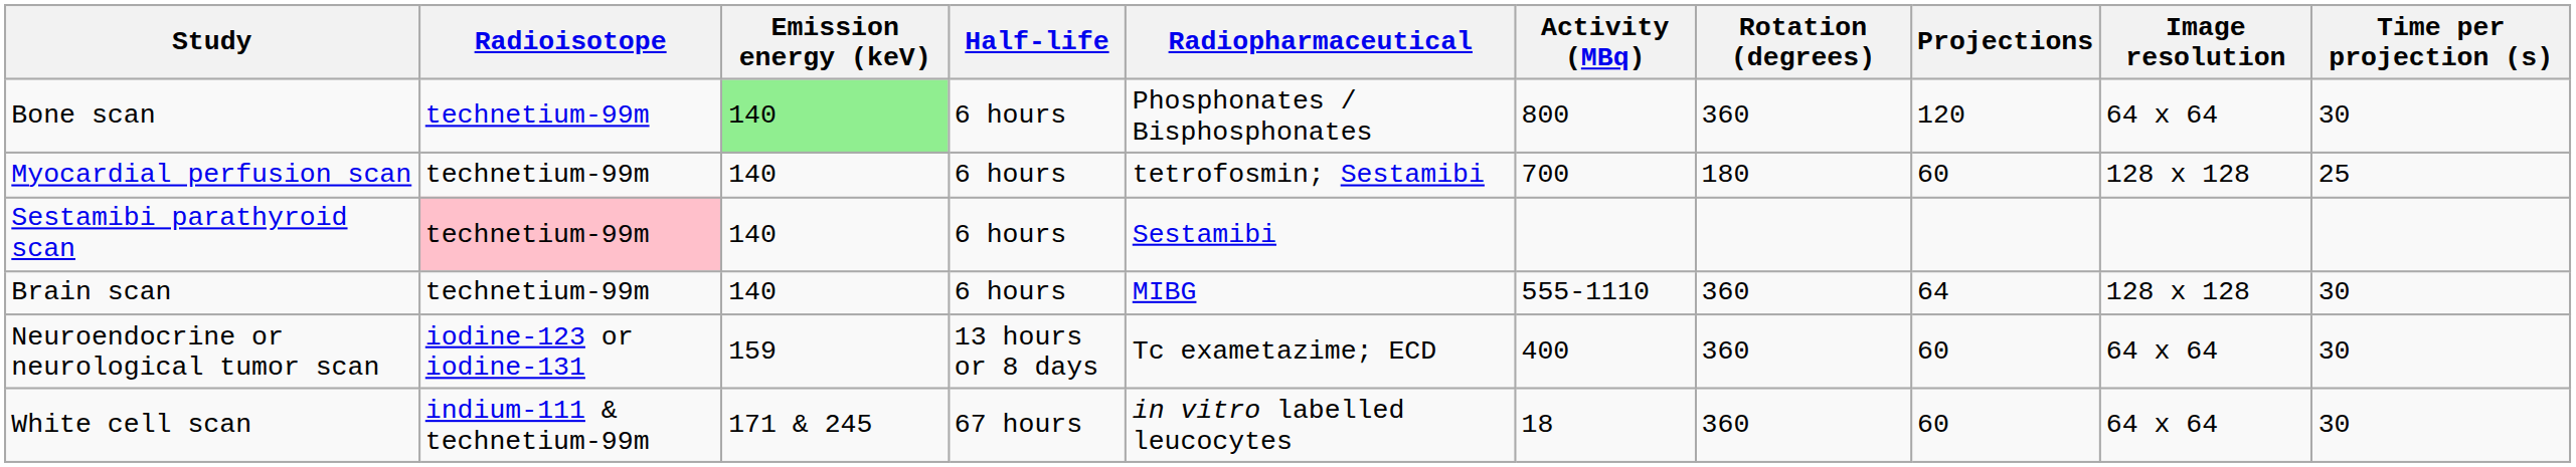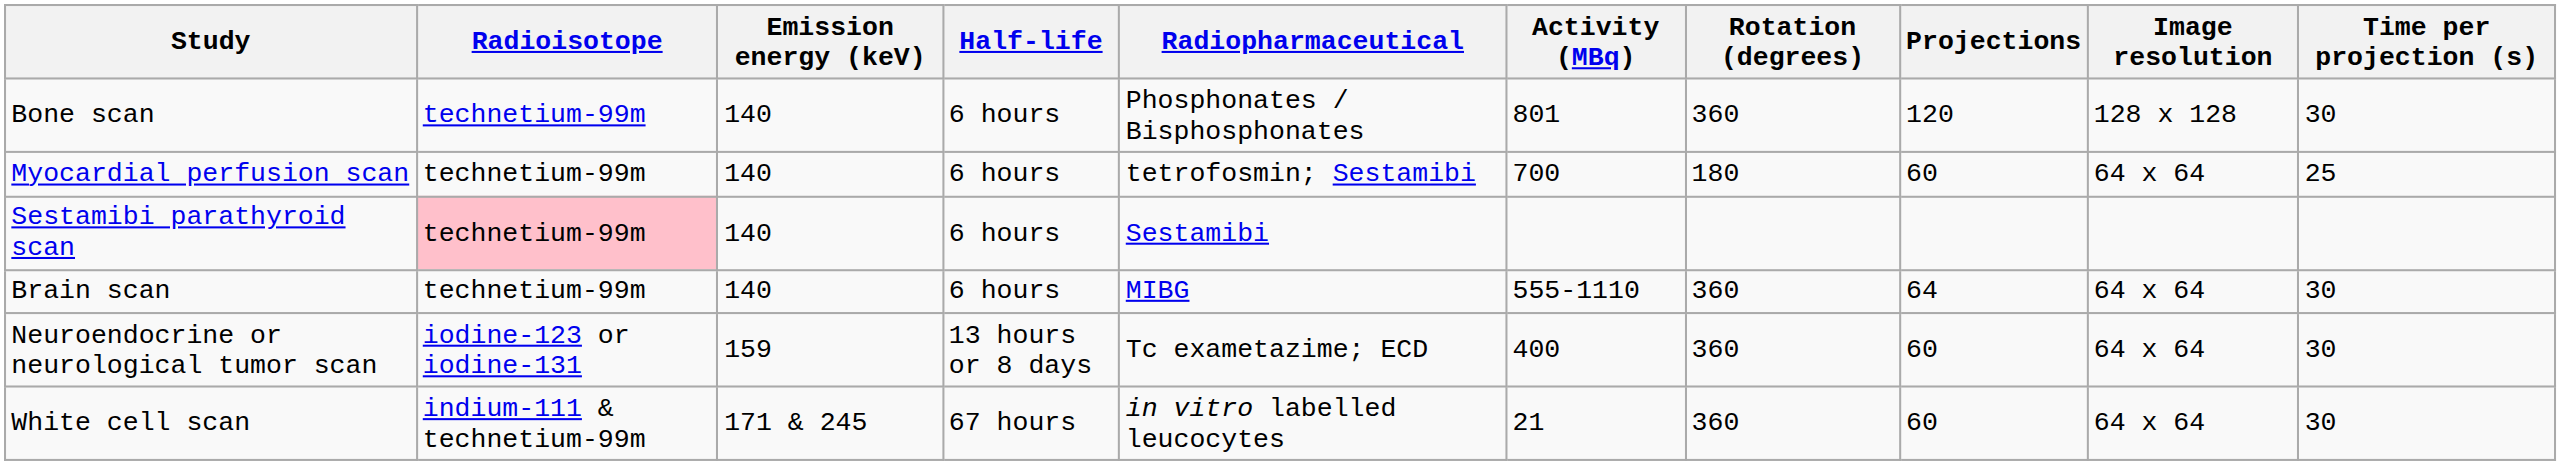Bone scan | Emission energy (keV): lightgreen background -> no background
Bone scan | Activity (MBq): 800 -> 801
Bone scan | Image resolution: 64 x 64 -> 128 x 128
Myocardial perfusion scan | Image resolution: 128 x 128 -> 64 x 64
Brain scan | Image resolution: 128 x 128 -> 64 x 64
White cell scan | Activity (MBq): 18 -> 21
